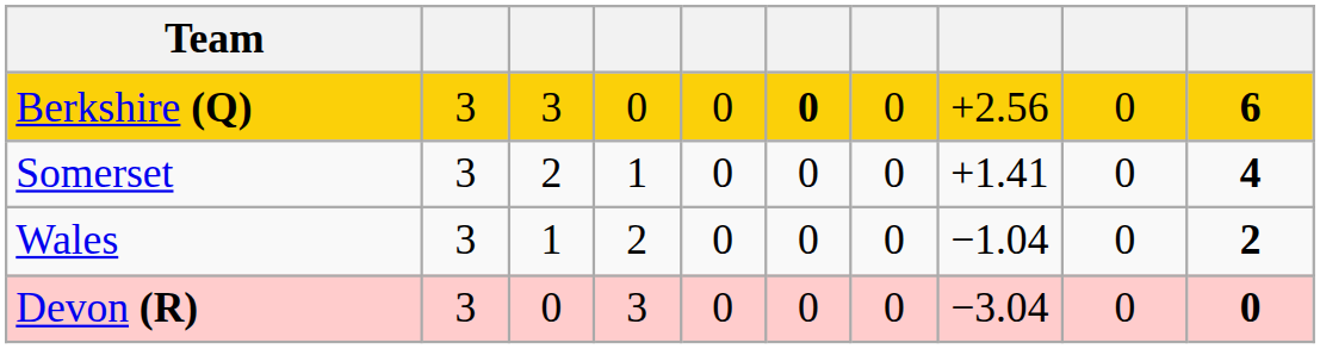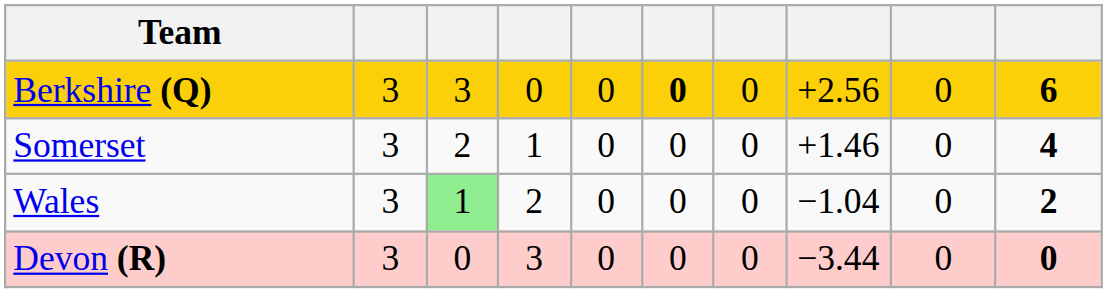Somerset | column 8: +1.41 -> +1.46
Wales | column 3: no background -> lightgreen background
Devon (R) | column 8: −3.04 -> −3.44
